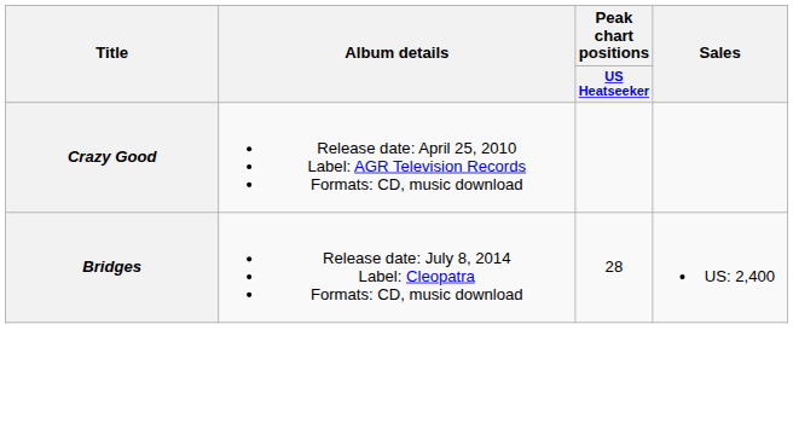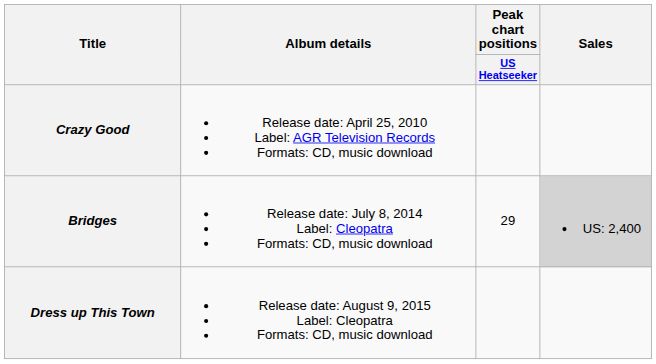Bridges | Peak chart positions / US Heatseeker: 28 -> 29
Bridges | Sales: no background -> lightgrey background
+ row: Dress up This Town | Release date: August 9, 2015 Label: Cleopatra Formats: CD, music download
